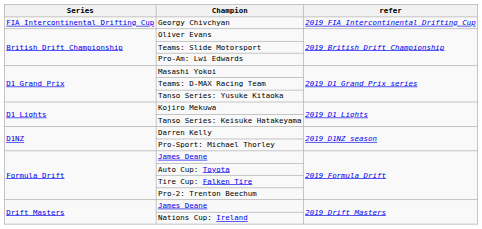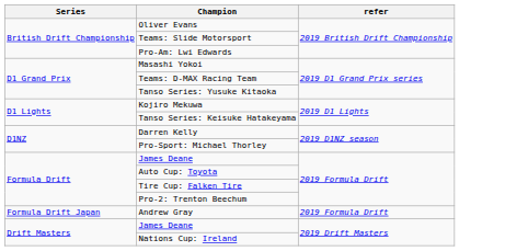- row: FIA Intercontinental Drifting Cup | Georgy Chivchyan | 2019 FIA Intercontinental Drifting Cup
+ row: Formula Drift Japan | Andrew Gray | 2019 Formula Drift
